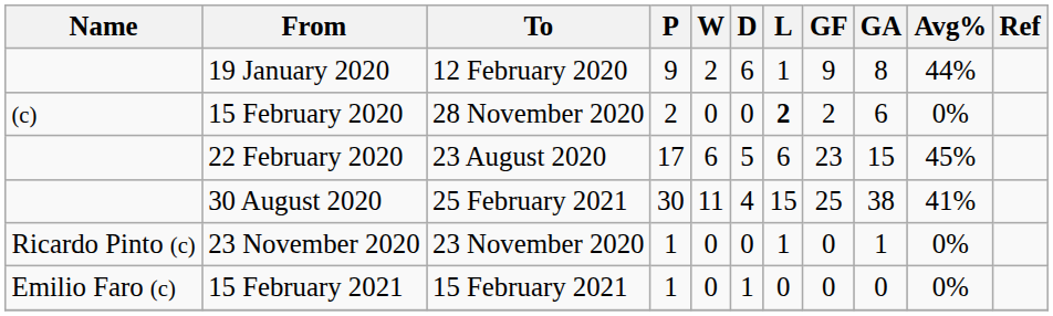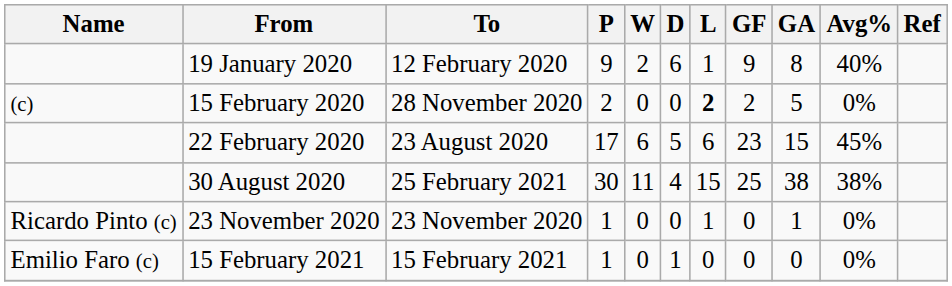19 January 2020 | Avg%: 44% -> 40%
15 February 2020 | GA: 6 -> 5
30 August 2020 | Avg%: 41% -> 38%
